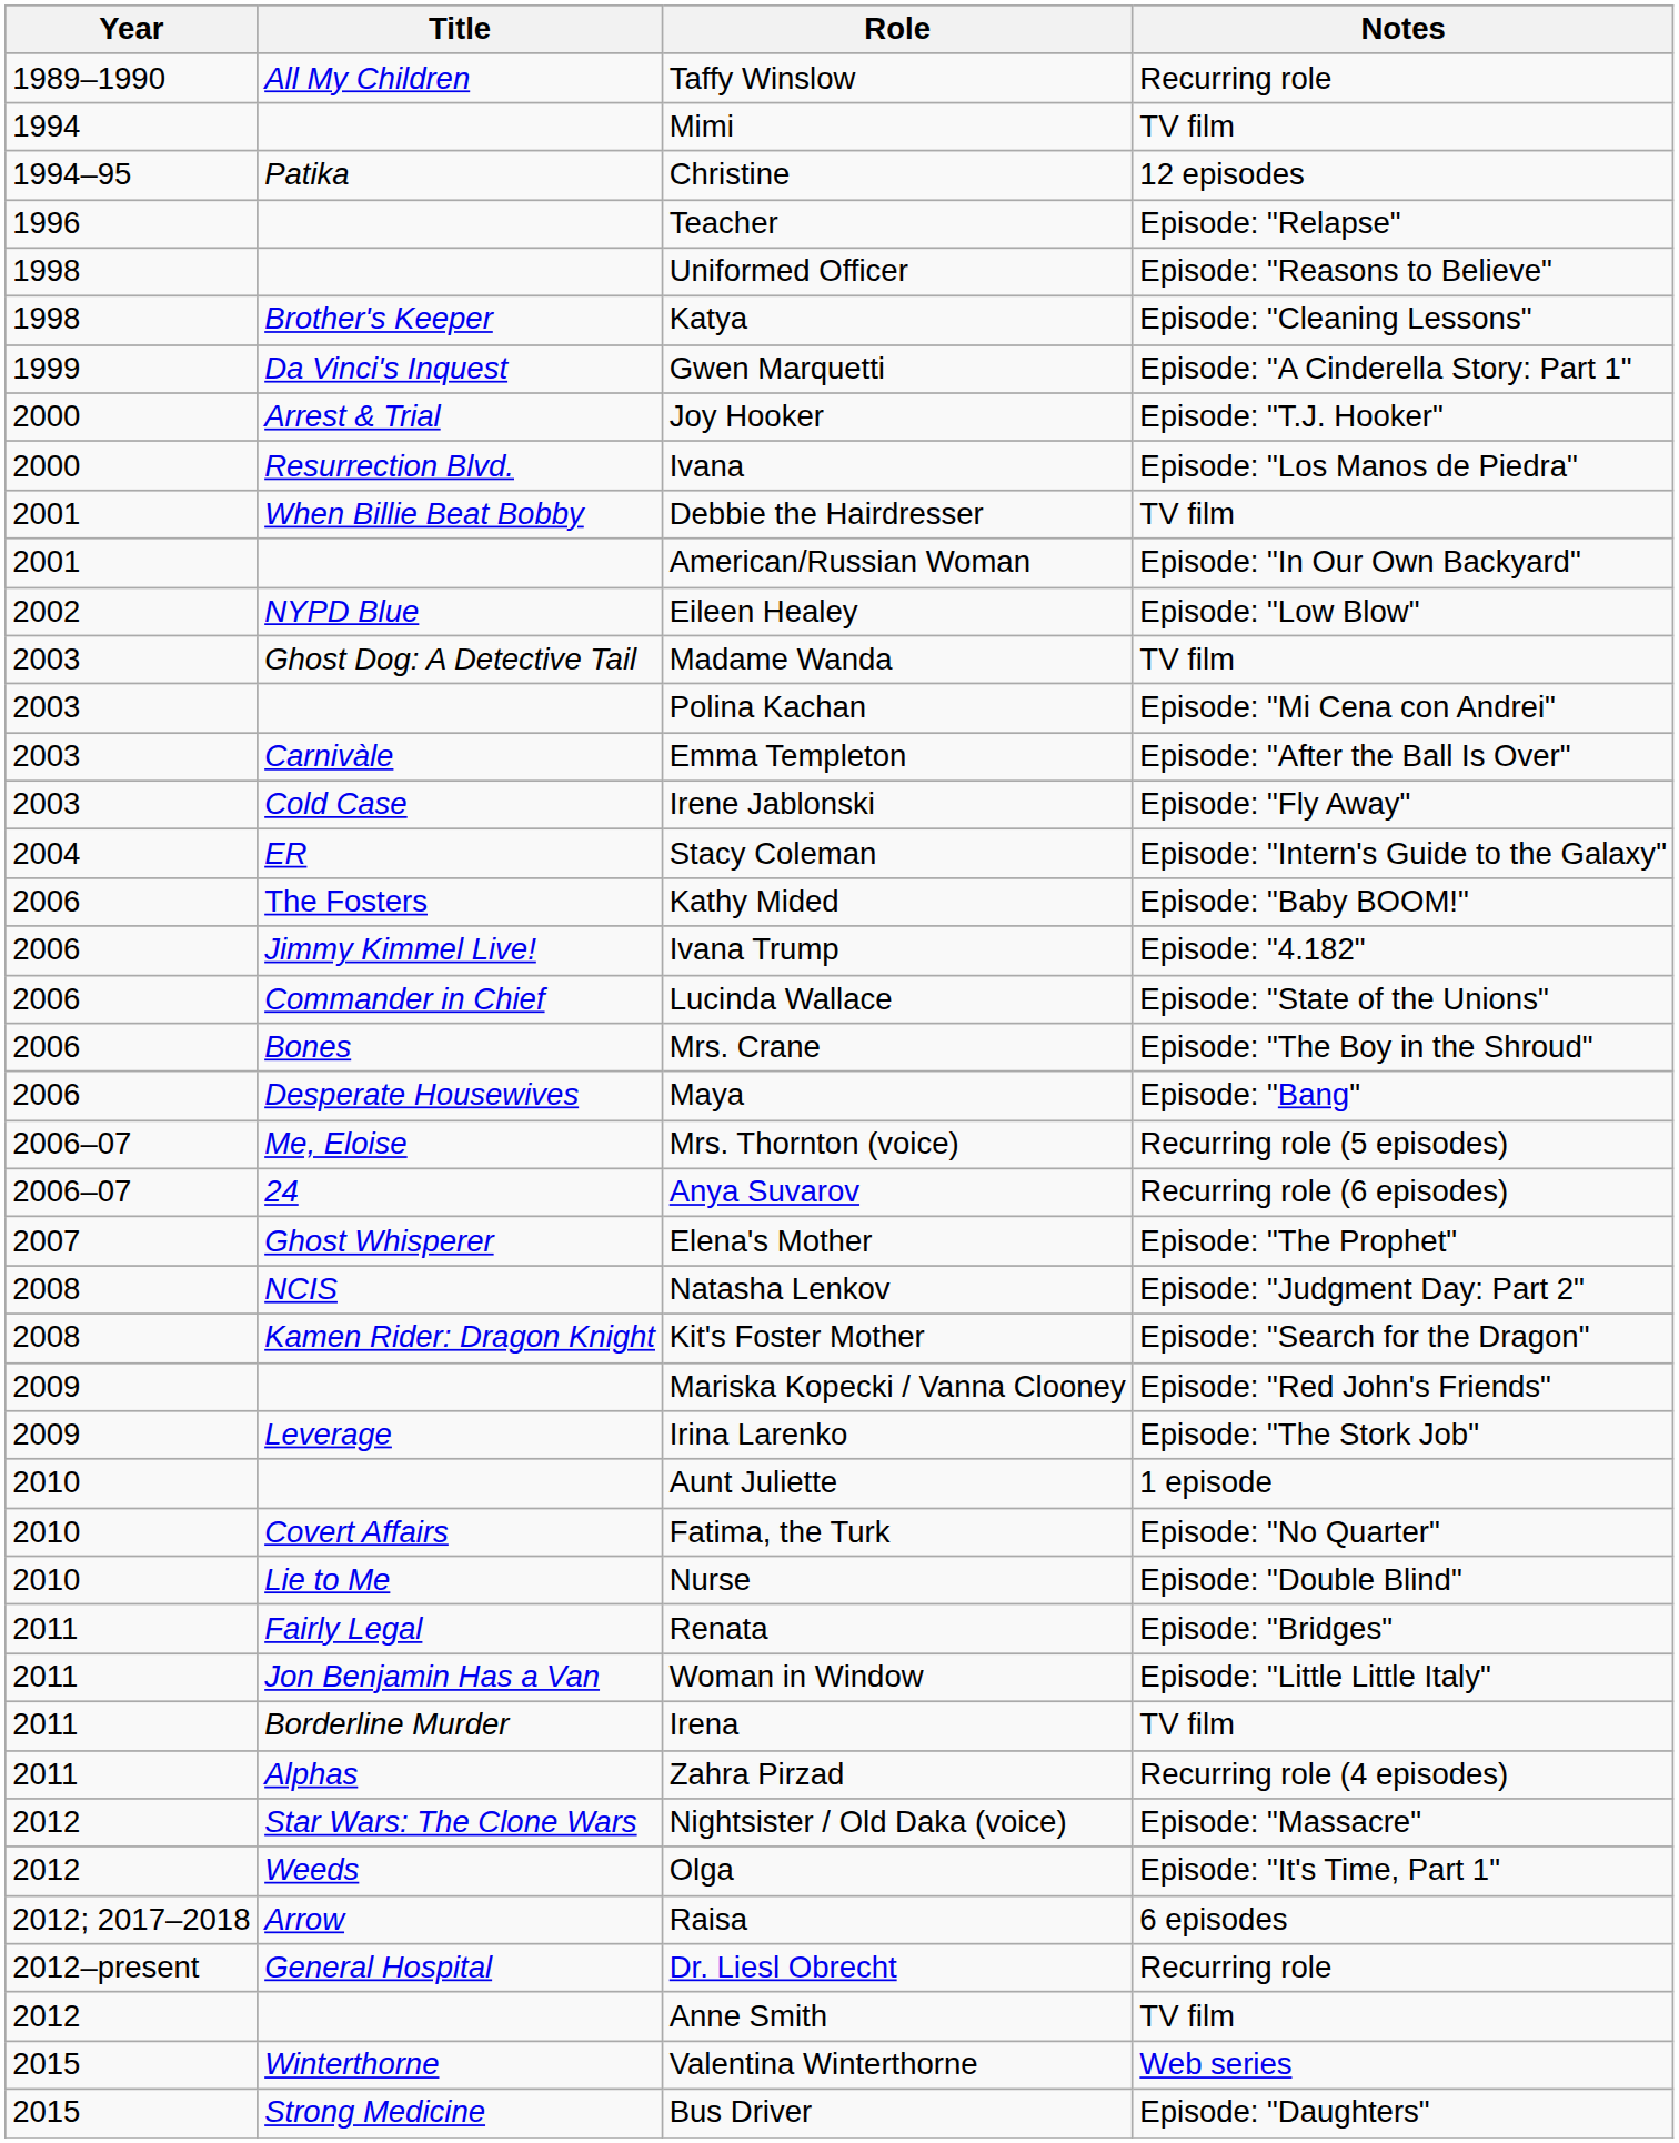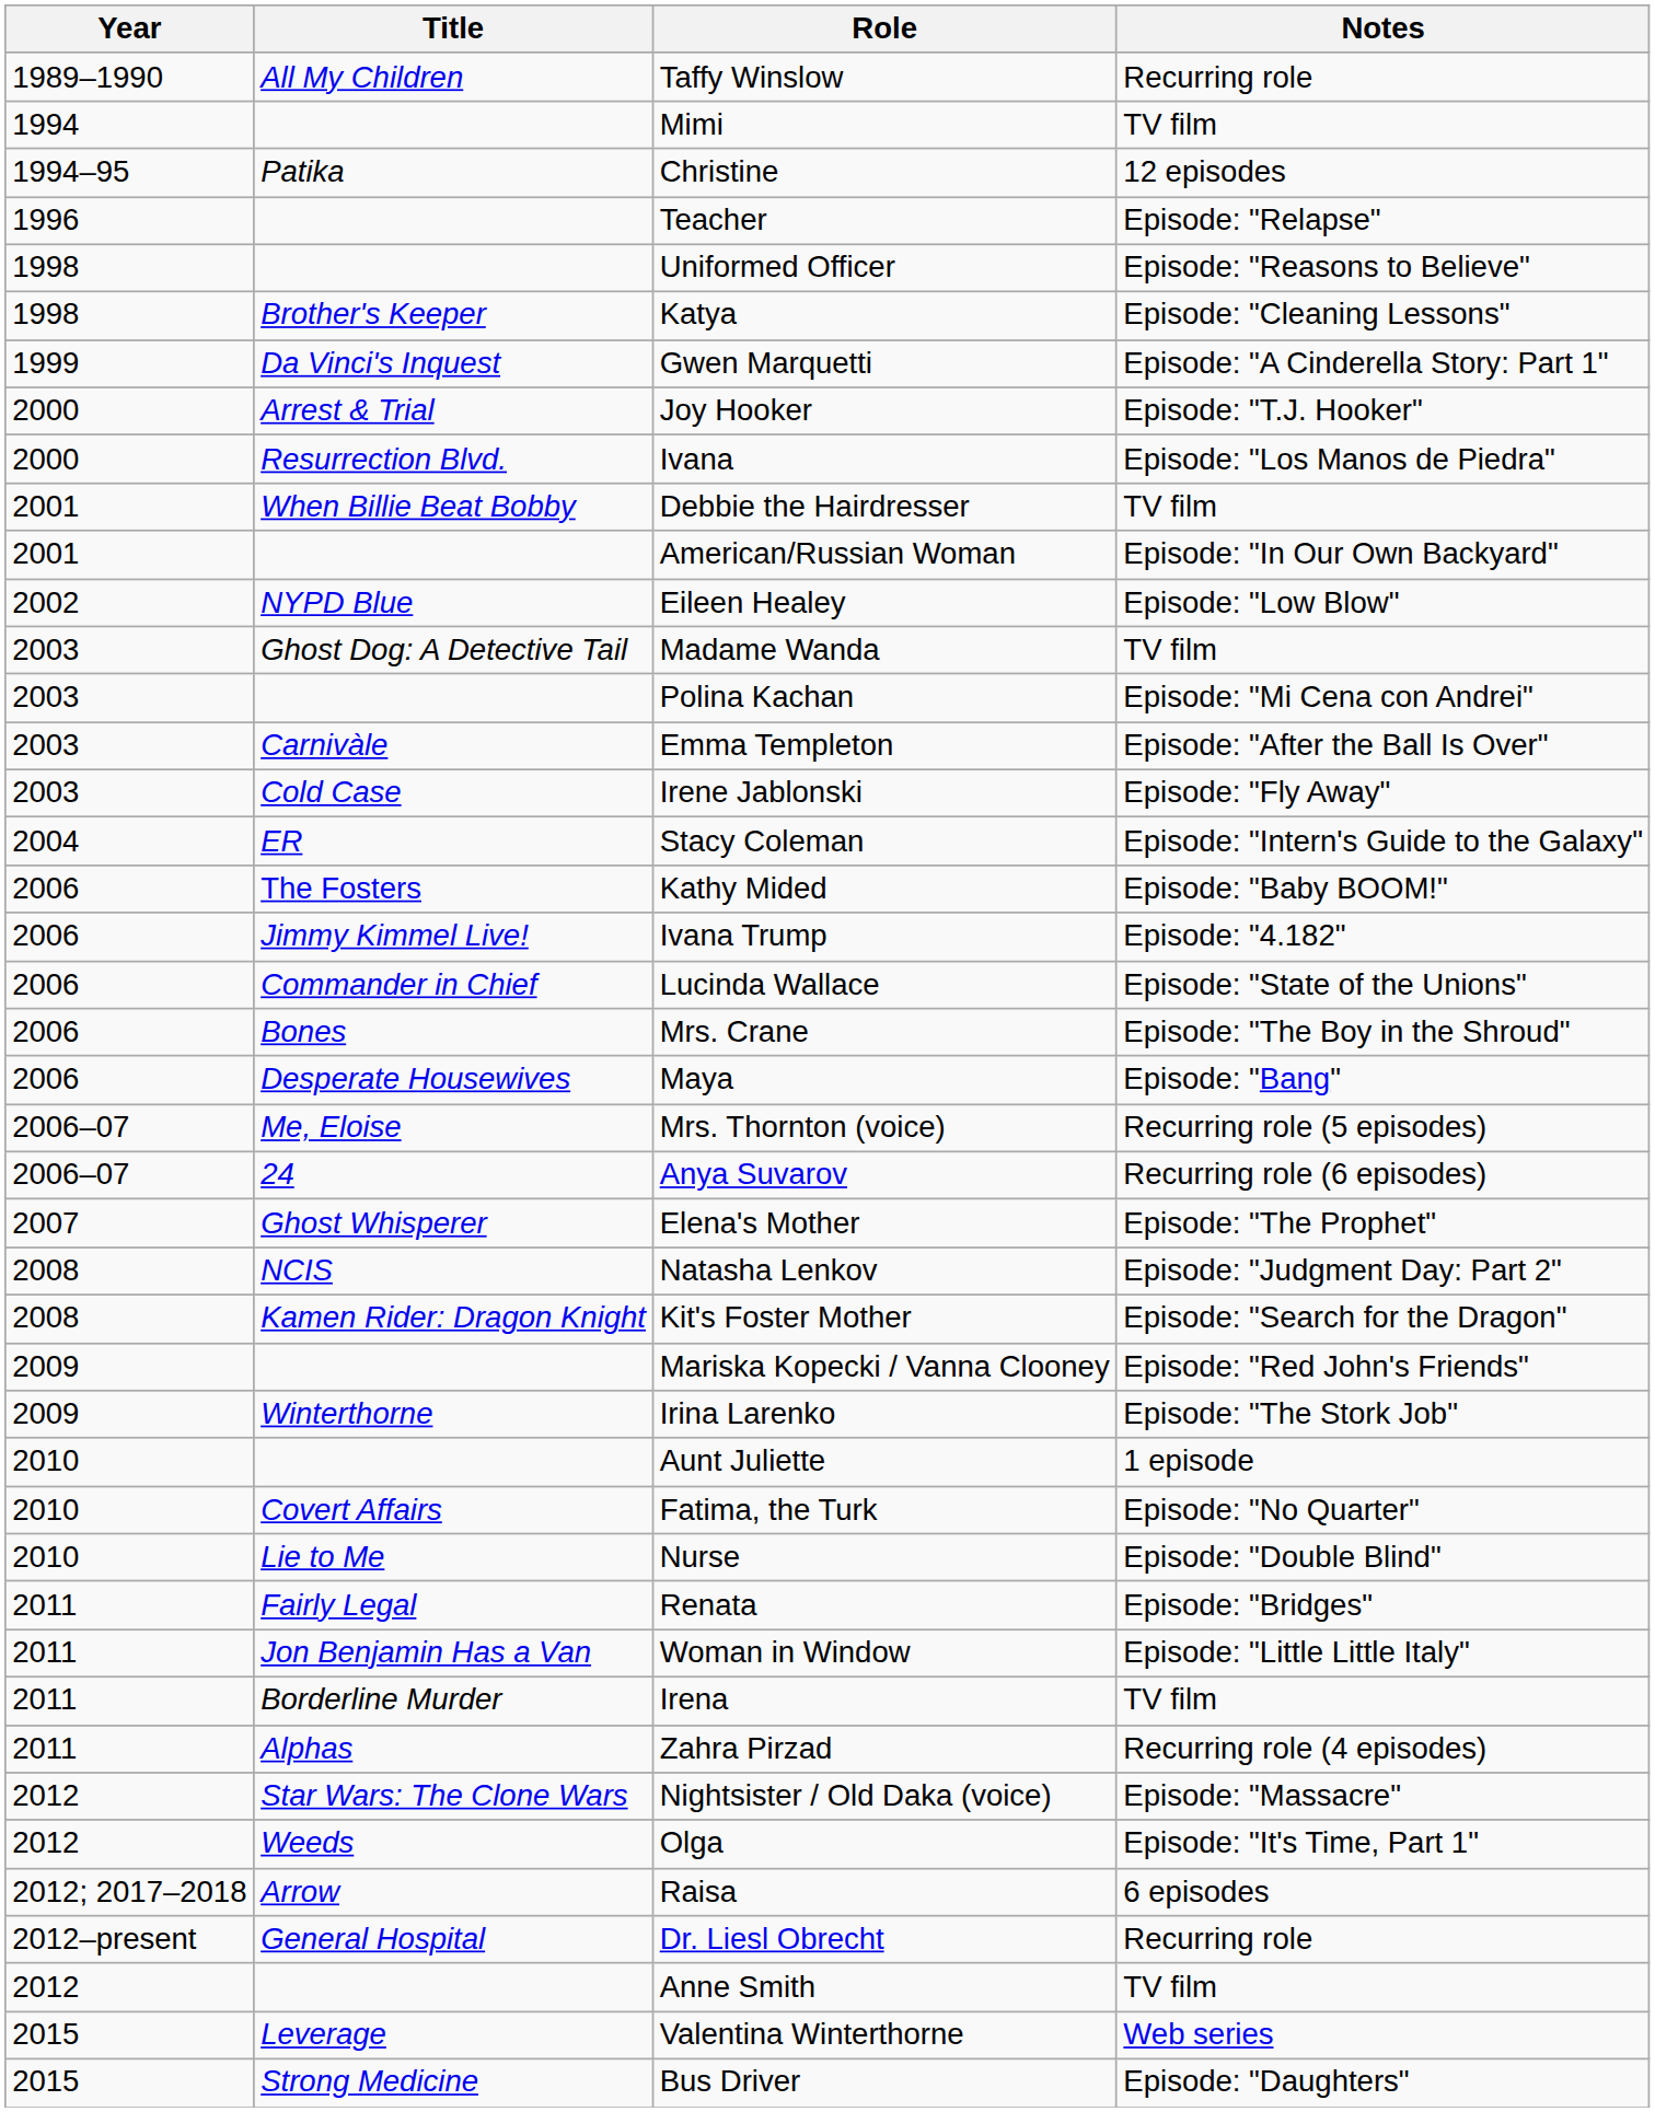Irina Larenko | Title: Leverage -> Winterthorne
Valentina Winterthorne | Title: Winterthorne -> Leverage
